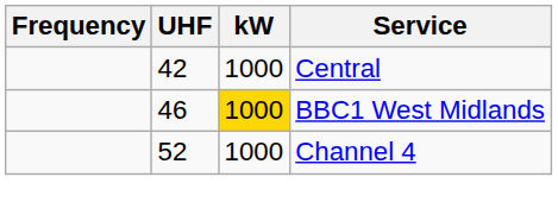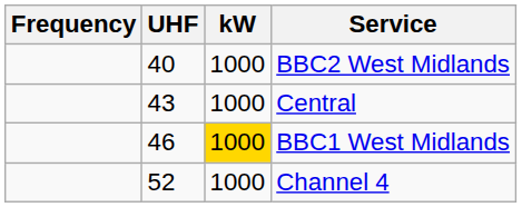+ row: 40 | 1000 | BBC2 West Midlands
Central | UHF: 42 -> 43
